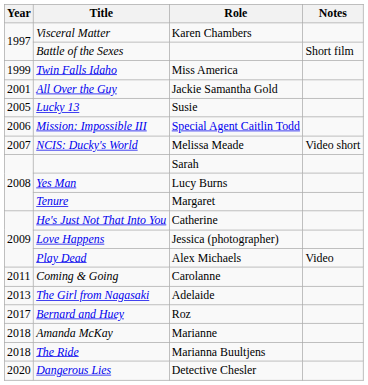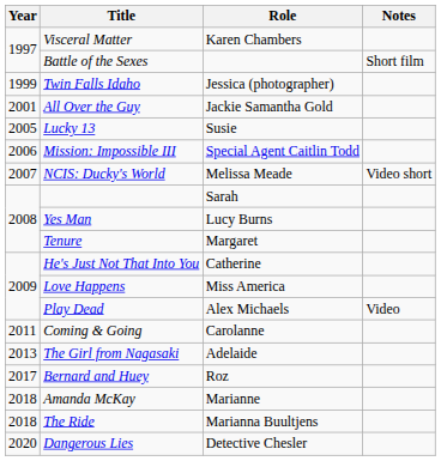Twin Falls Idaho | Role: Miss America -> Jessica (photographer)
Love Happens | Role: Jessica (photographer) -> Miss America
